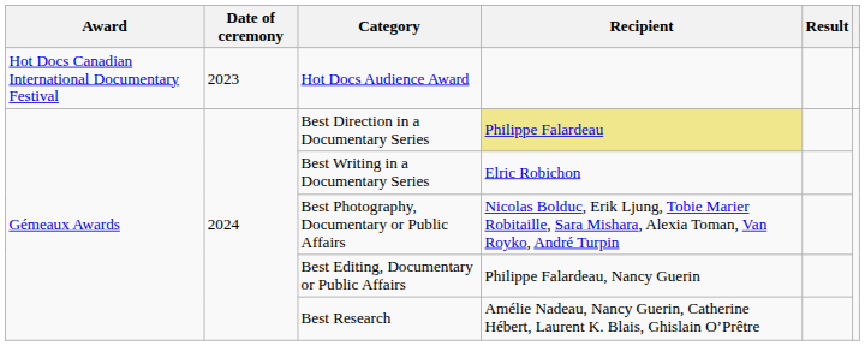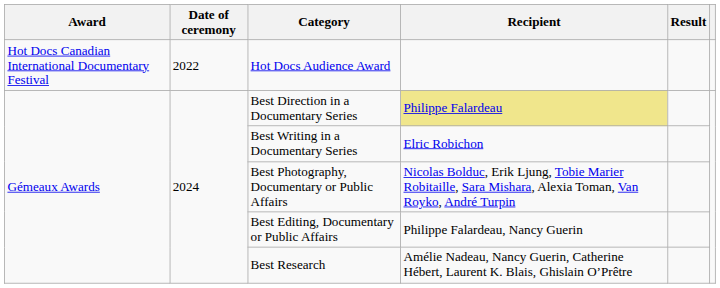Hot Docs Audience Award | Date of ceremony: 2023 -> 2022
